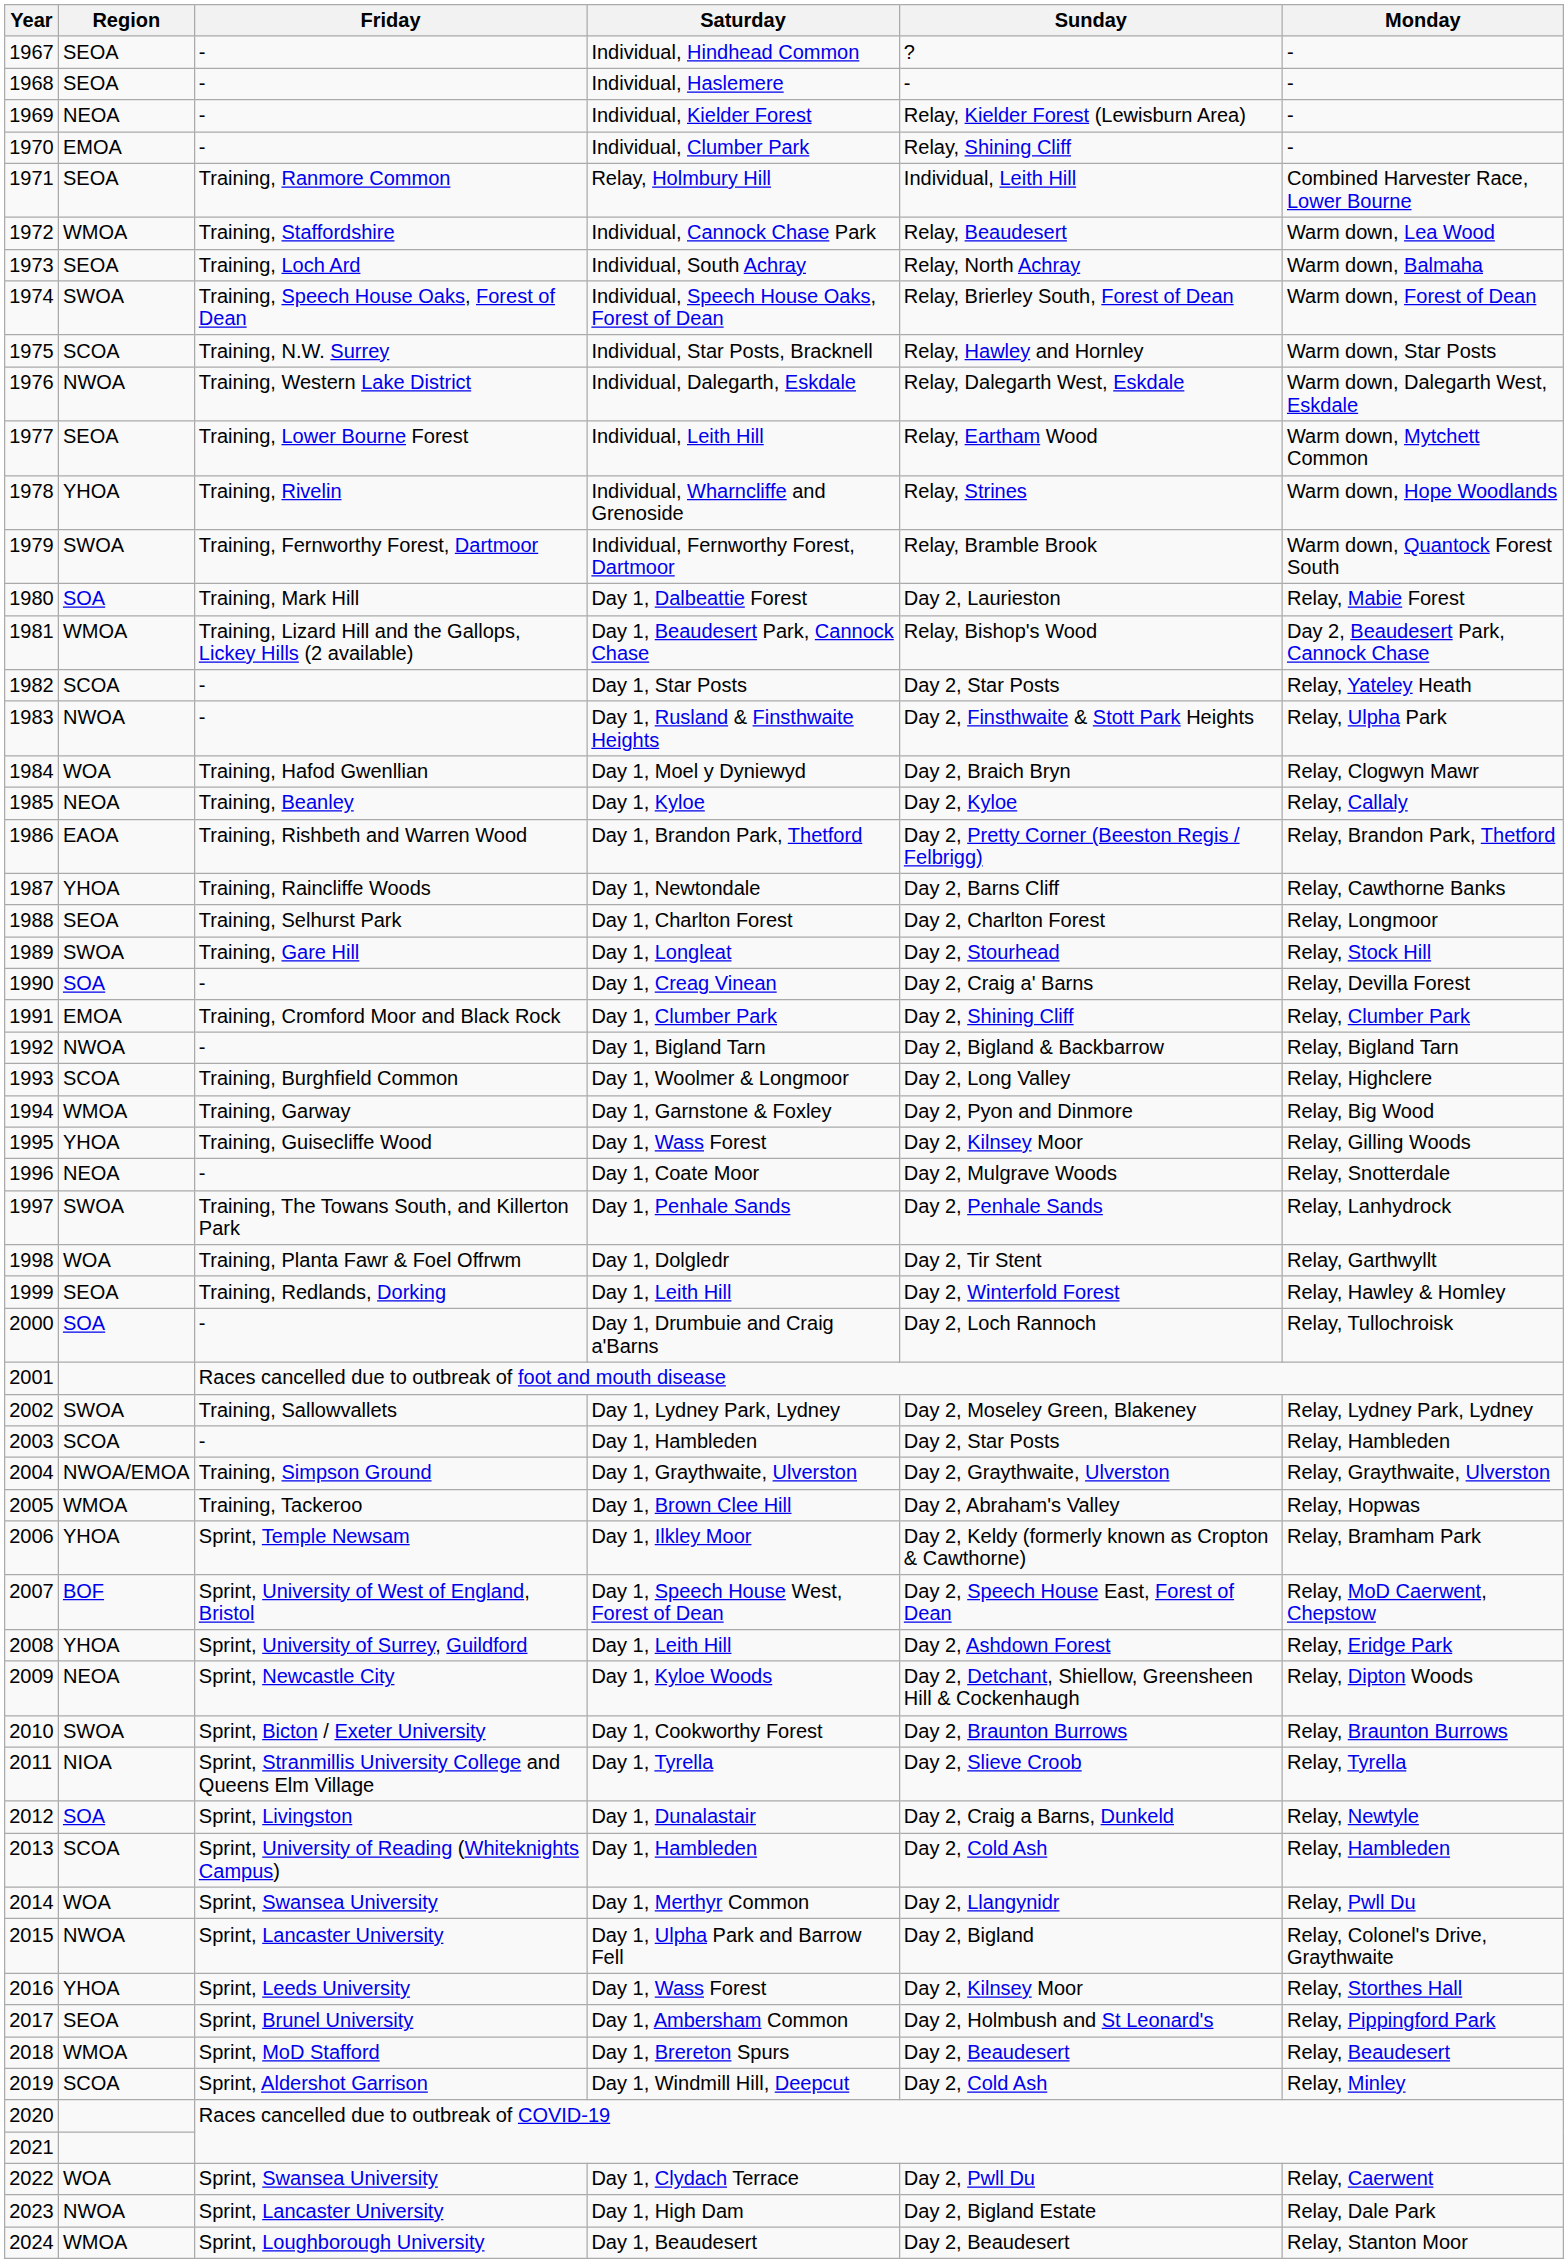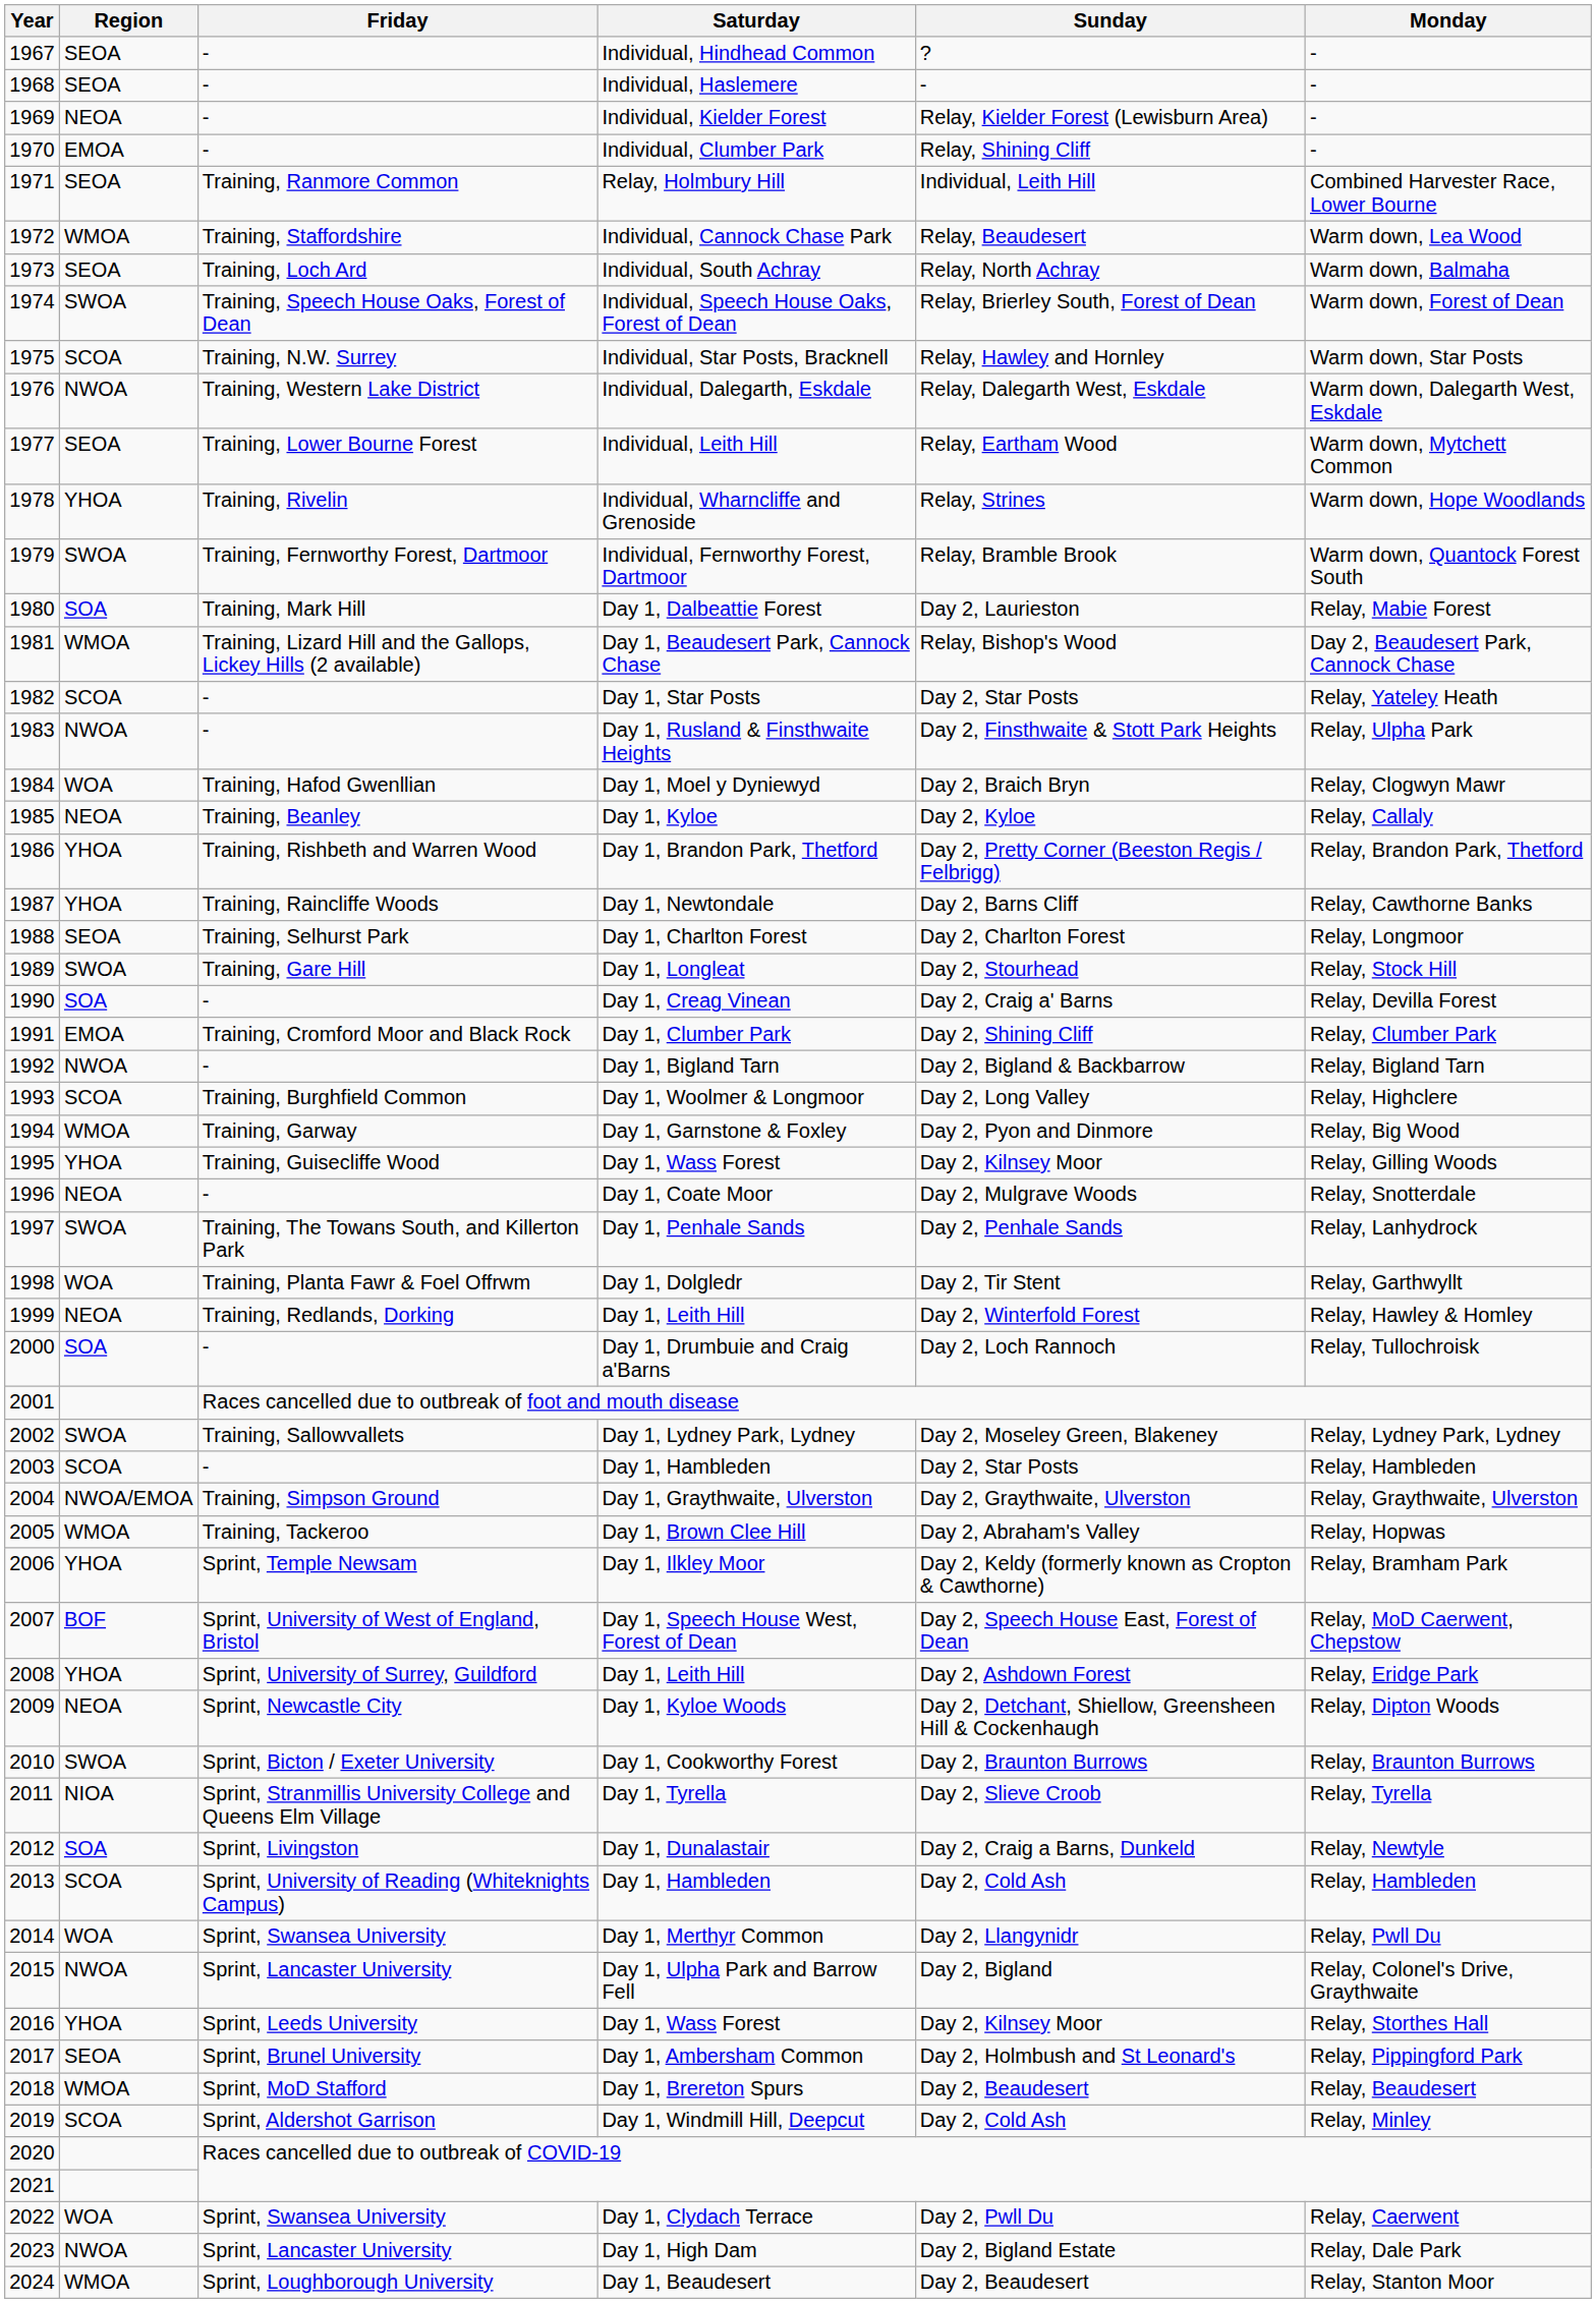Day 1, Brandon Park, Thetford | Region: EAOA -> YHOA
1999 / Day 1, Leith Hill | Region: SEOA -> NEOA
